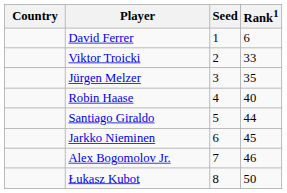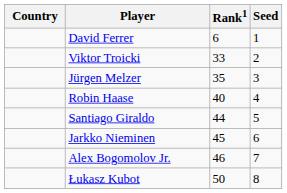columns swapped: Rank1 <-> Seed
